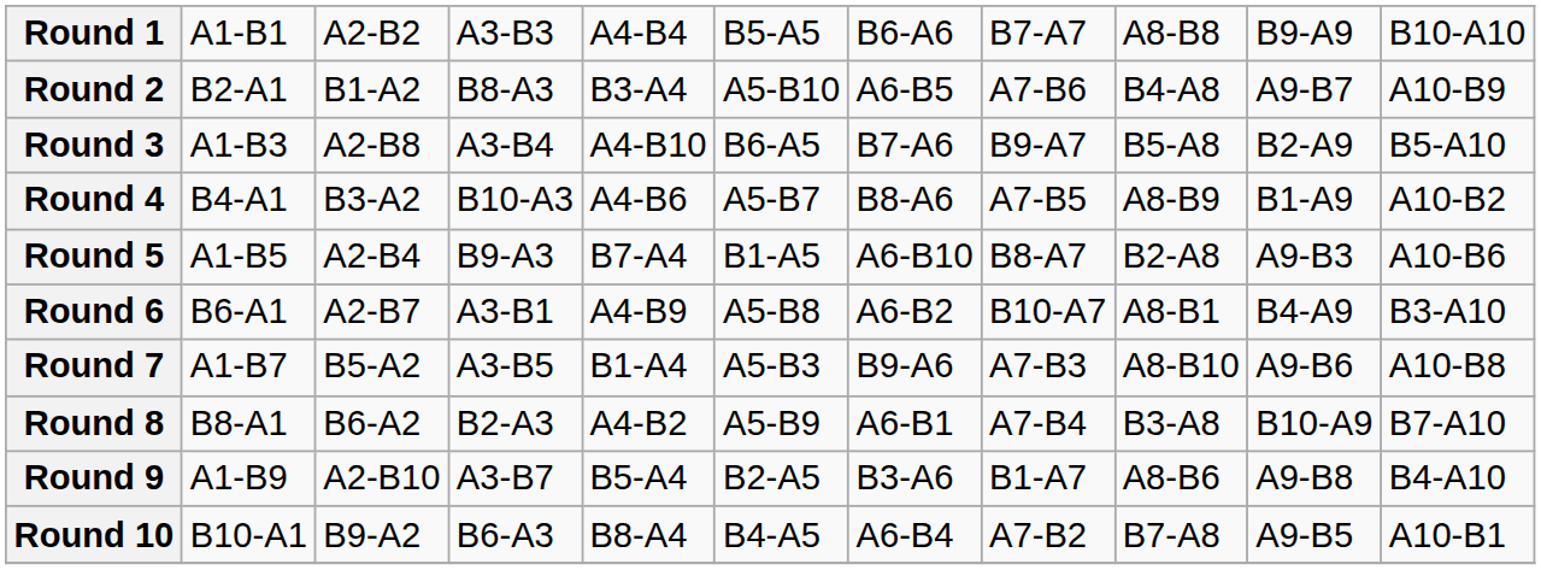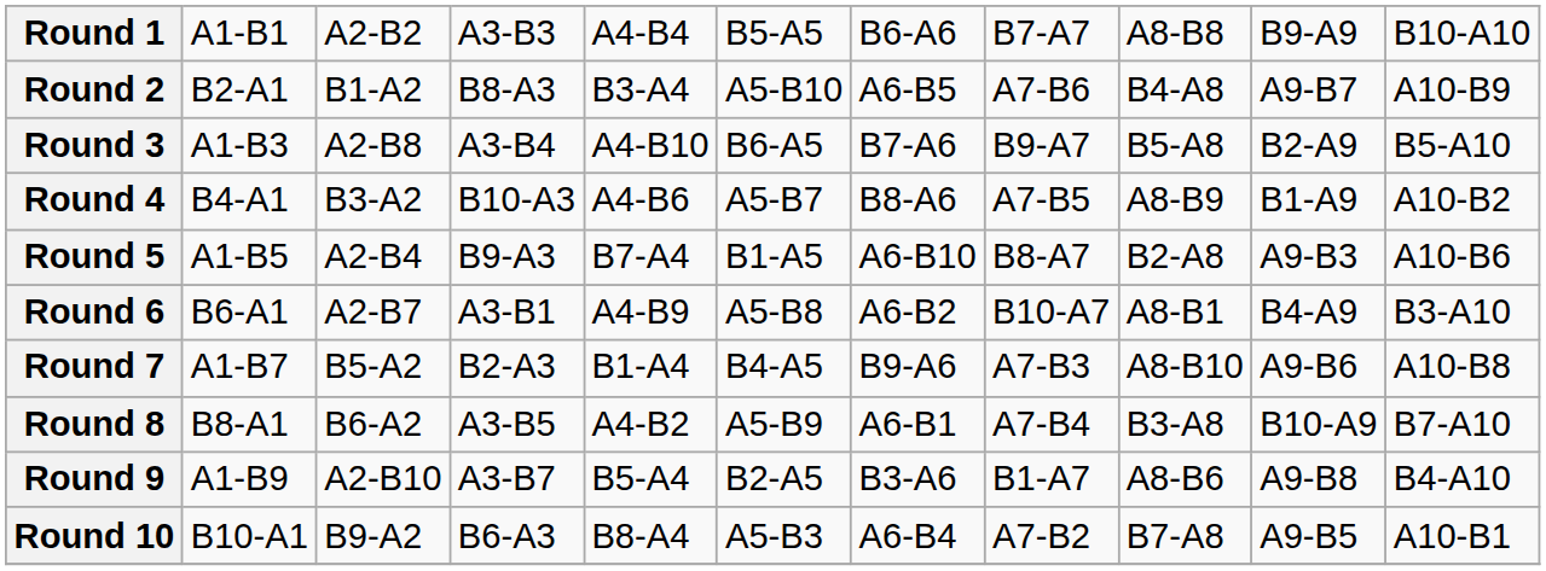Round 7 | column 4: A3-B5 -> B2-A3
Round 7 | column 6: A5-B3 -> B4-A5
Round 8 | column 4: B2-A3 -> A3-B5
Round 10 | column 6: B4-A5 -> A5-B3
